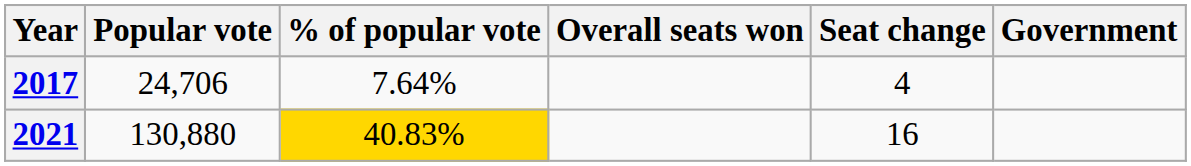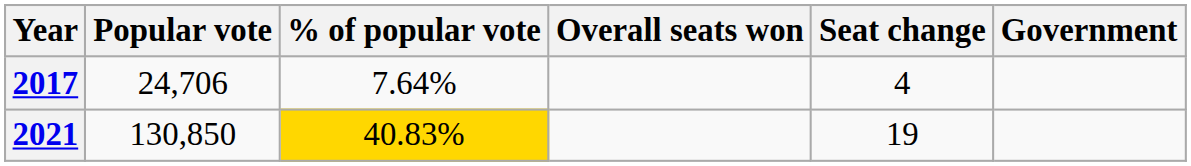2021 | Popular vote: 130,880 -> 130,850
2021 | Seat change: 16 -> 19
